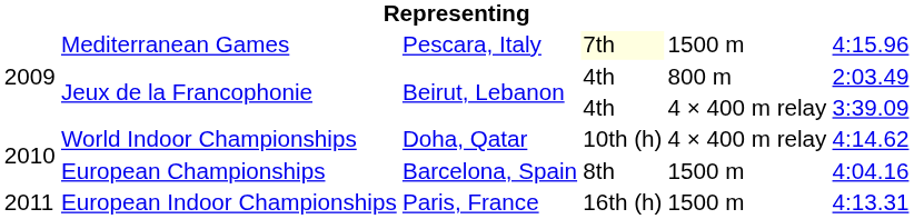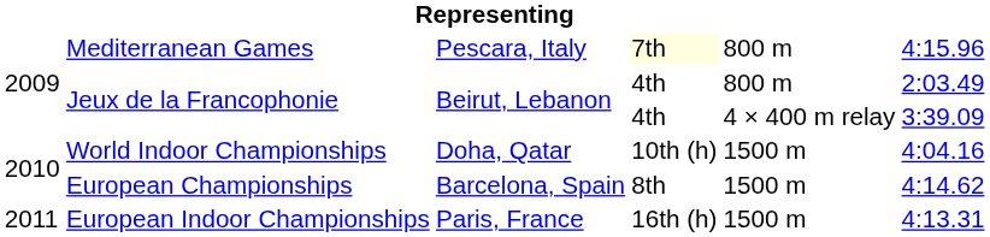Mediterranean Games | column 5: 1500 m -> 800 m
World Indoor Championships | column 5: 4 × 400 m relay -> 1500 m
World Indoor Championships | column 6: 4:14.62 -> 4:04.16
European Championships | column 6: 4:04.16 -> 4:14.62
